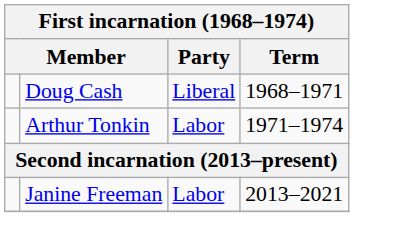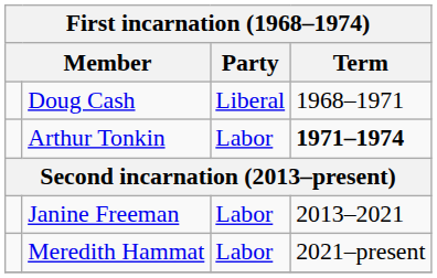Arthur Tonkin | Term: normal -> bold
+ row: Meredith Hammat | Labor | 2021–present
